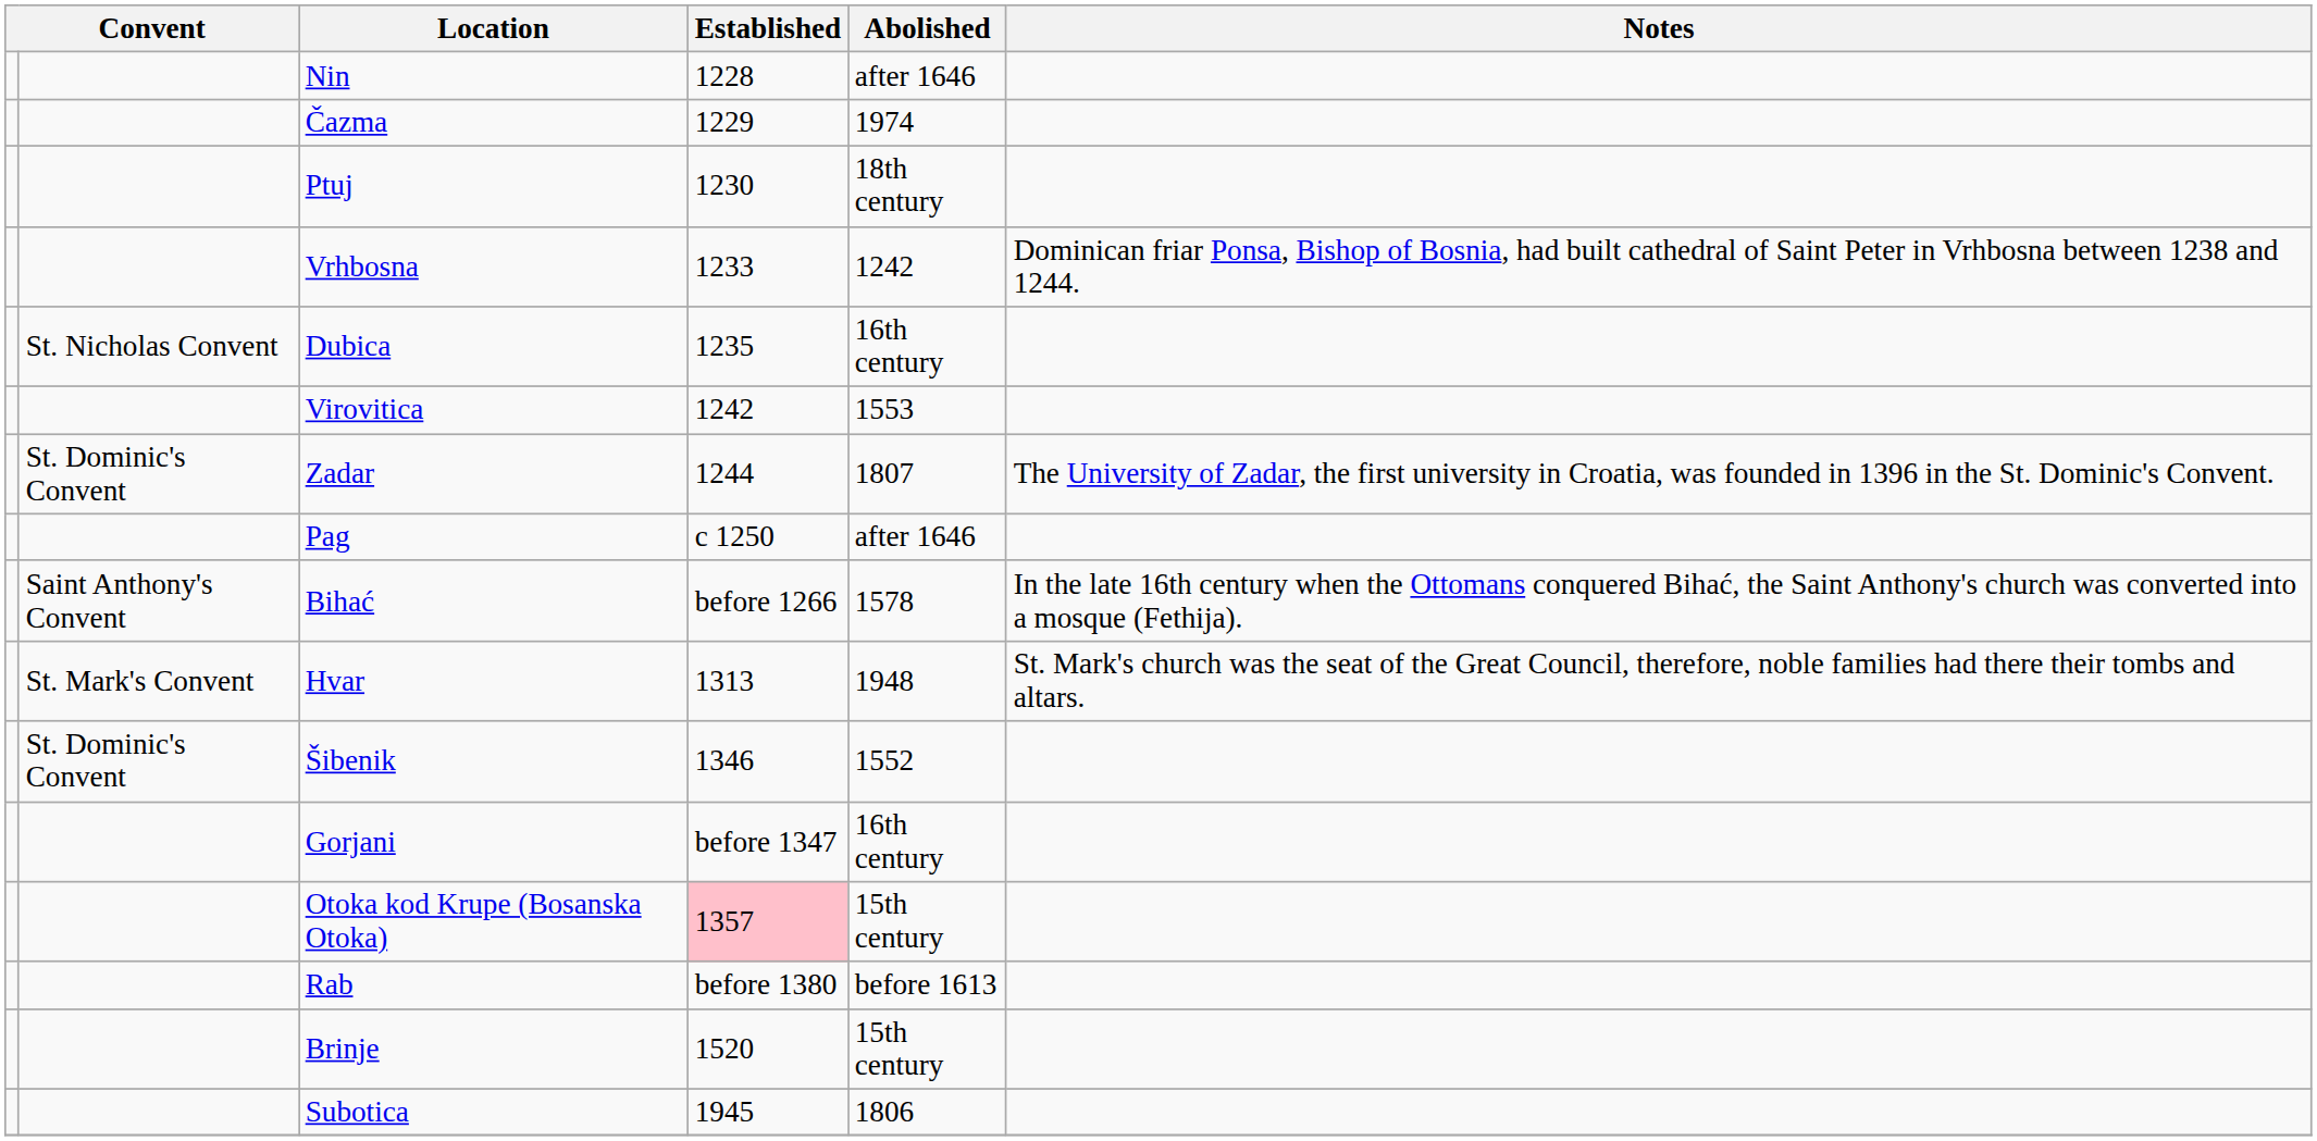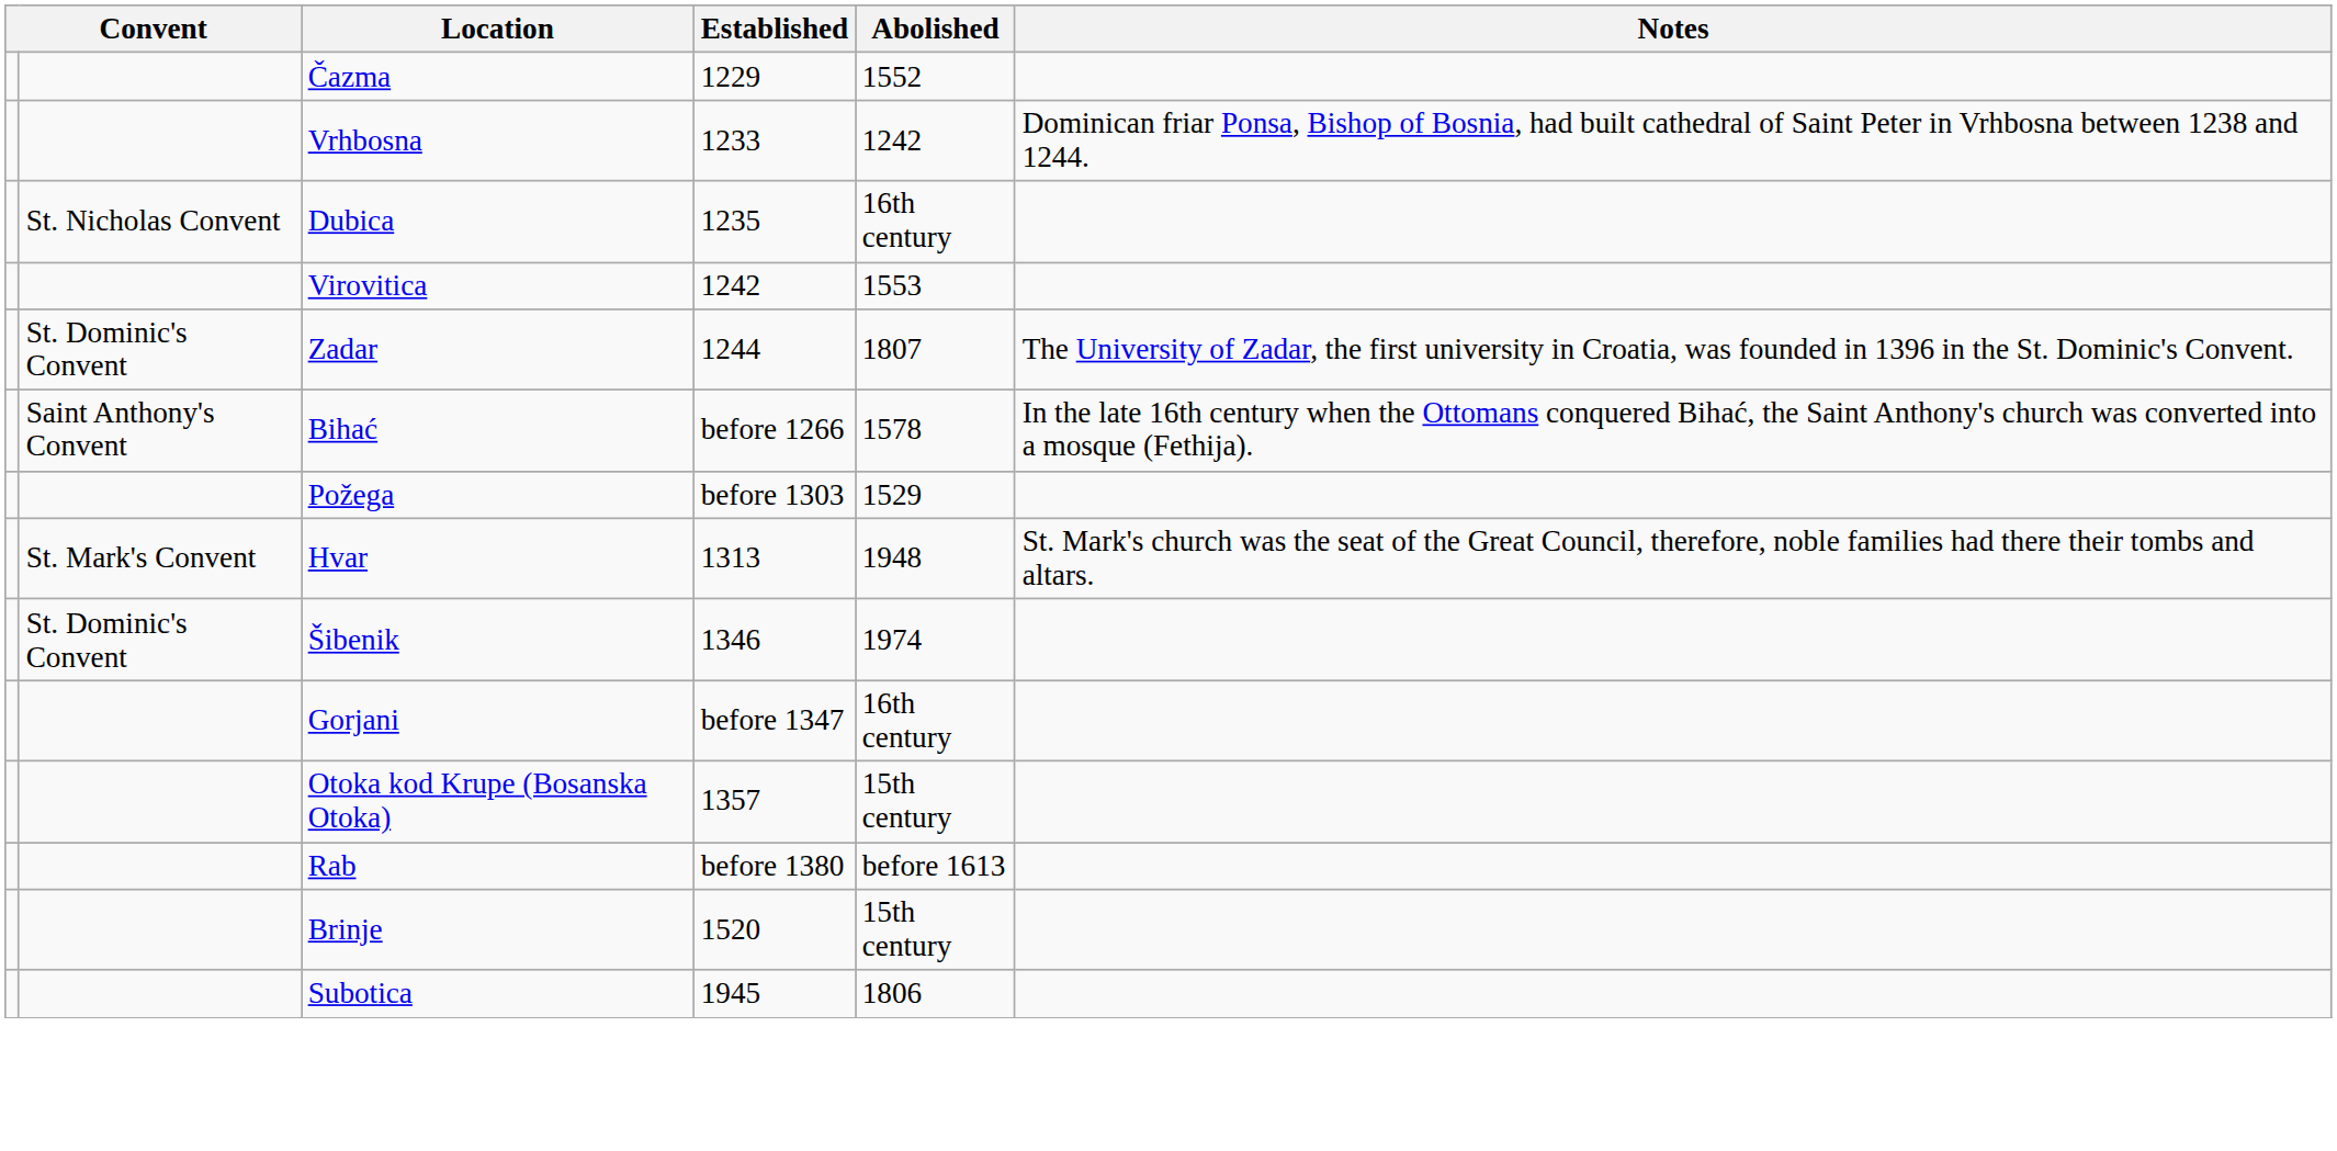- row: Nin | 1228 | after 1646
Čazma | Abolished: 1974 -> 1552
- row: Ptuj | 1230 | 18th century
- row: Pag | c 1250 | after 1646
+ row: Požega | before 1303 | 1529
Šibenik | Abolished: 1552 -> 1974
Otoka kod Krupe (Bosanska Otoka) | Established: pink background -> no background
